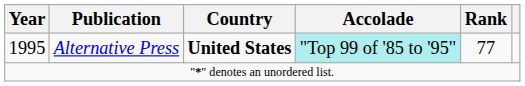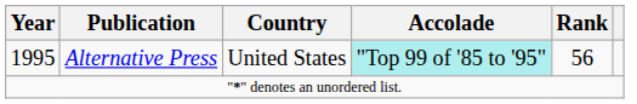1995 | Country: bold -> normal
1995 | Rank: 77 -> 56
